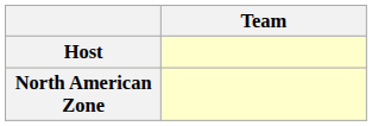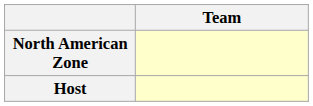rows swapped: Host <-> North American Zone
